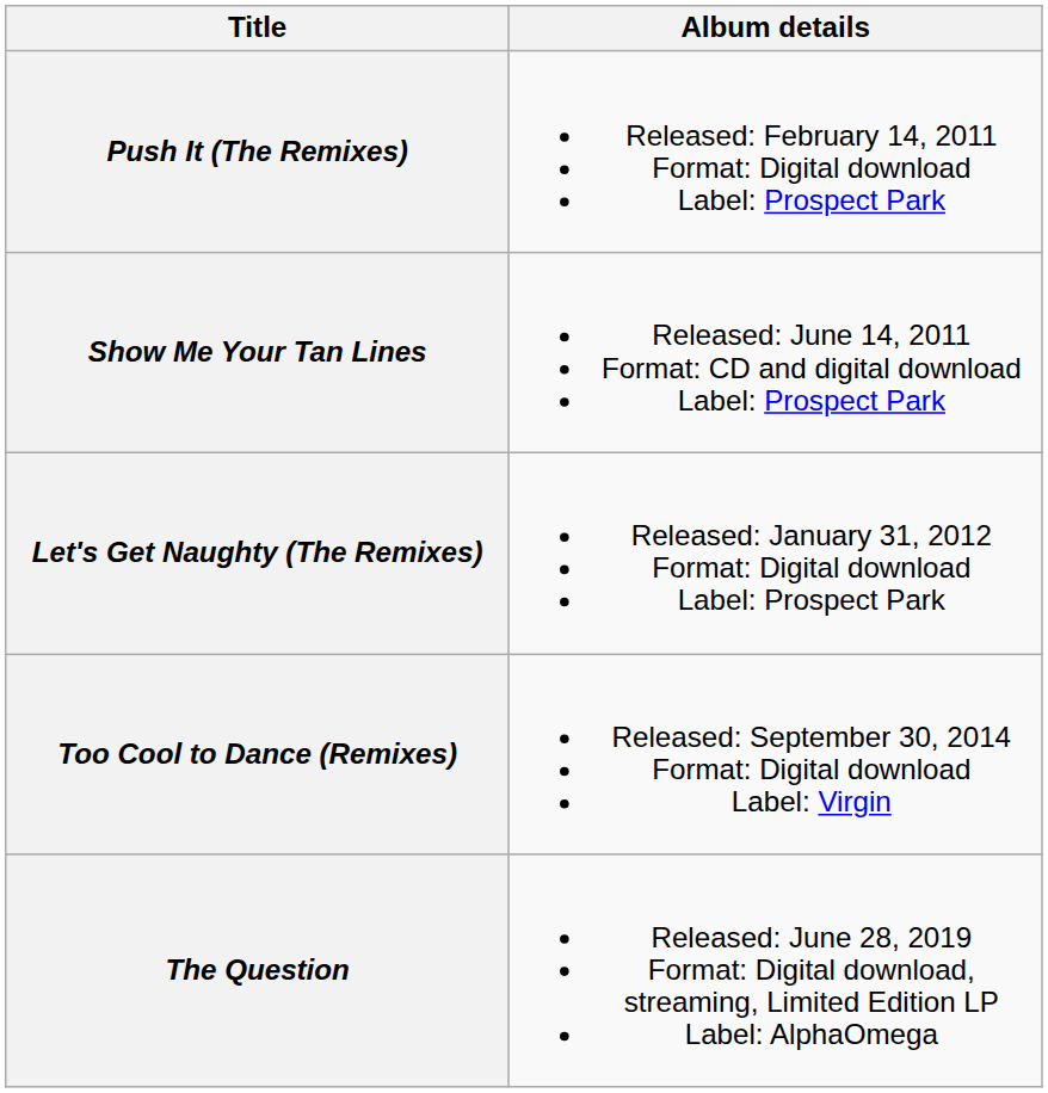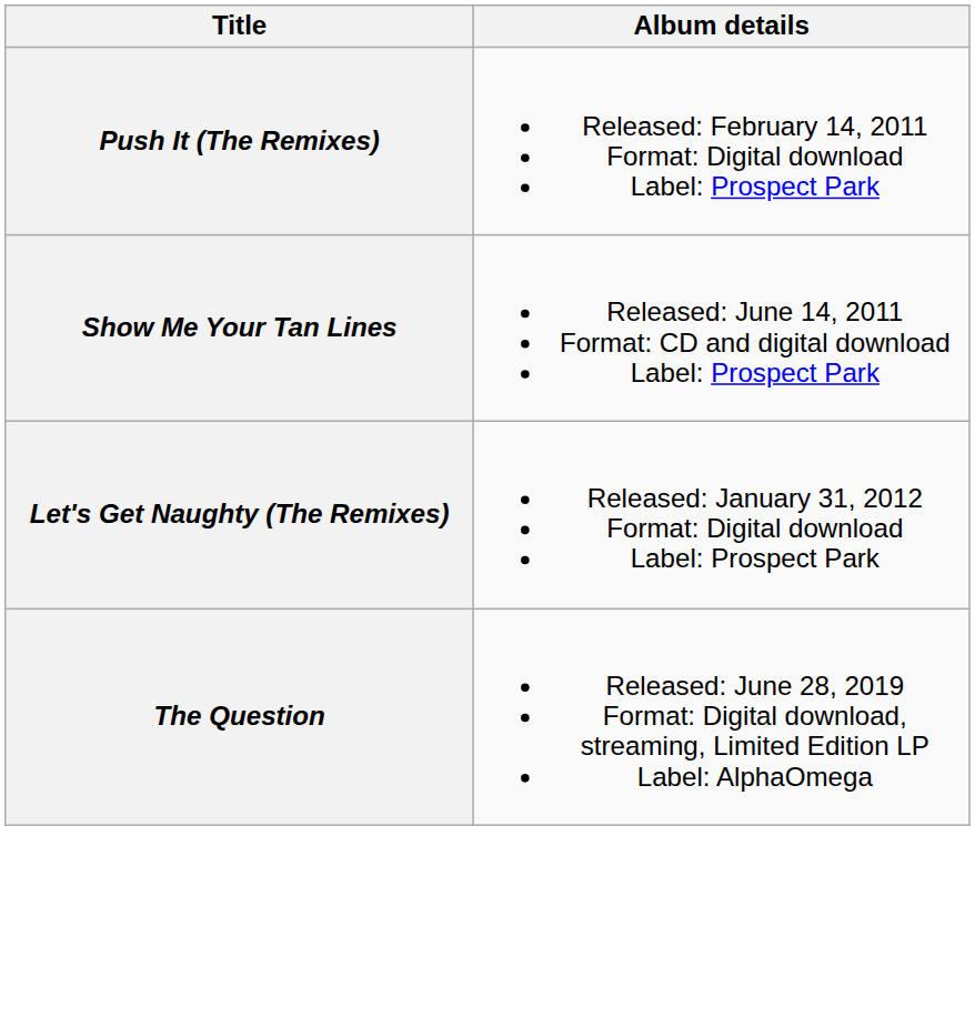- row: Too Cool to Dance (Remixes) | Released: September 30, 2014 Format: Digital download Label: Virgin
